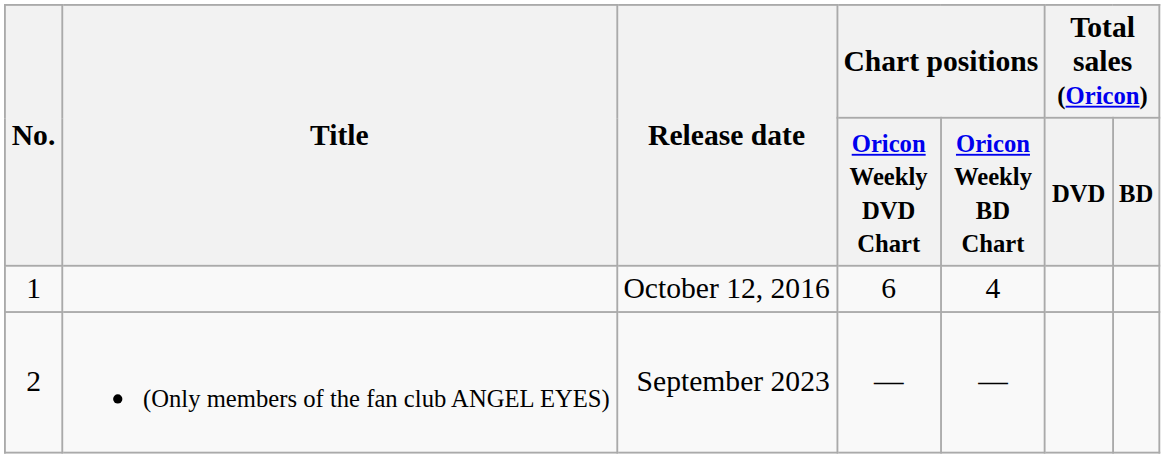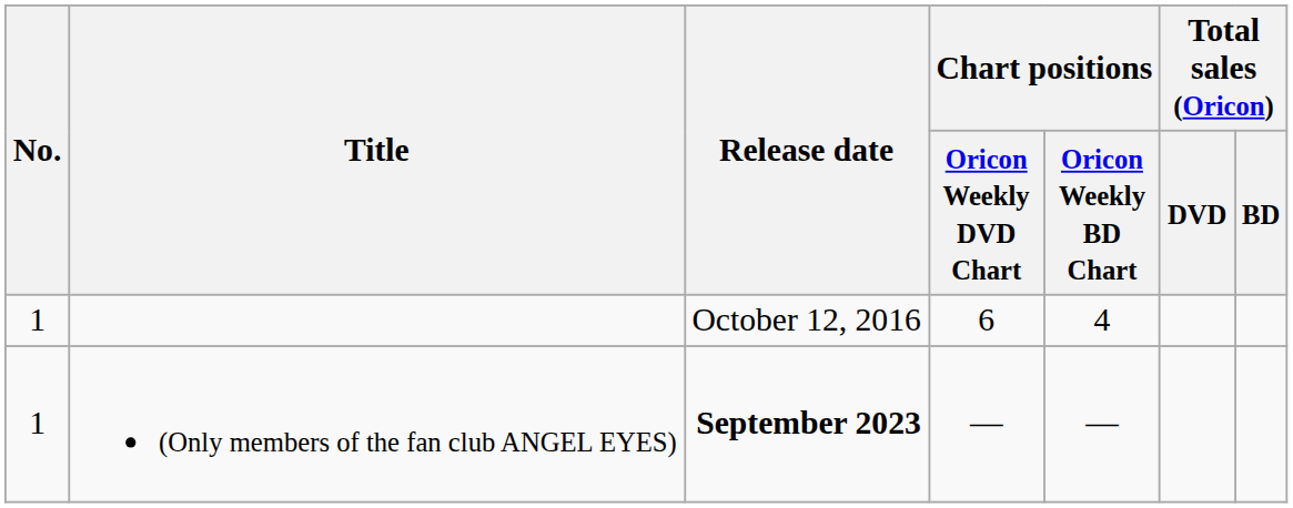(Only members of the fan club ANGEL EYES) | No.: 2 -> 1
(Only members of the fan club ANGEL EYES) | Release date: normal -> bold
